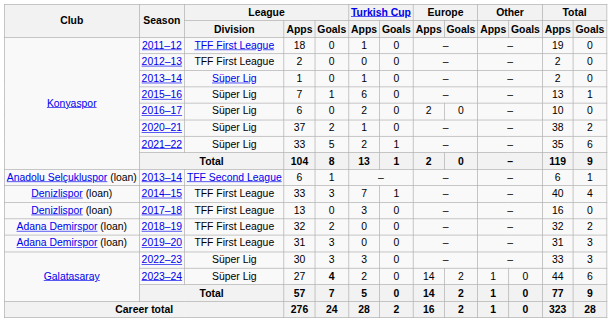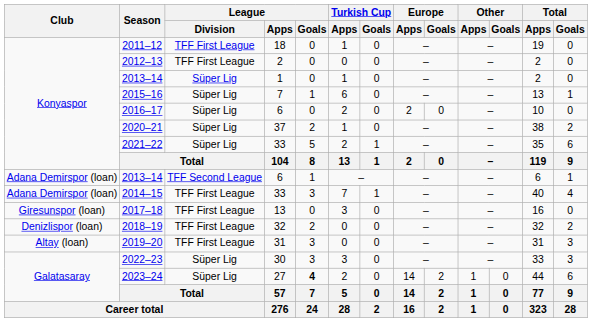2013–14 / 6 | Club: Anadolu Selçukluspor (loan) -> Adana Demirspor (loan)
2014–15 | Club: Denizlispor (loan) -> Adana Demirspor (loan)
2017–18 | Club: Denizlispor (loan) -> Giresunspor (loan)
2018–19 | Club: Adana Demirspor (loan) -> Denizlispor (loan)
2019–20 | Club: Adana Demirspor (loan) -> Altay (loan)
